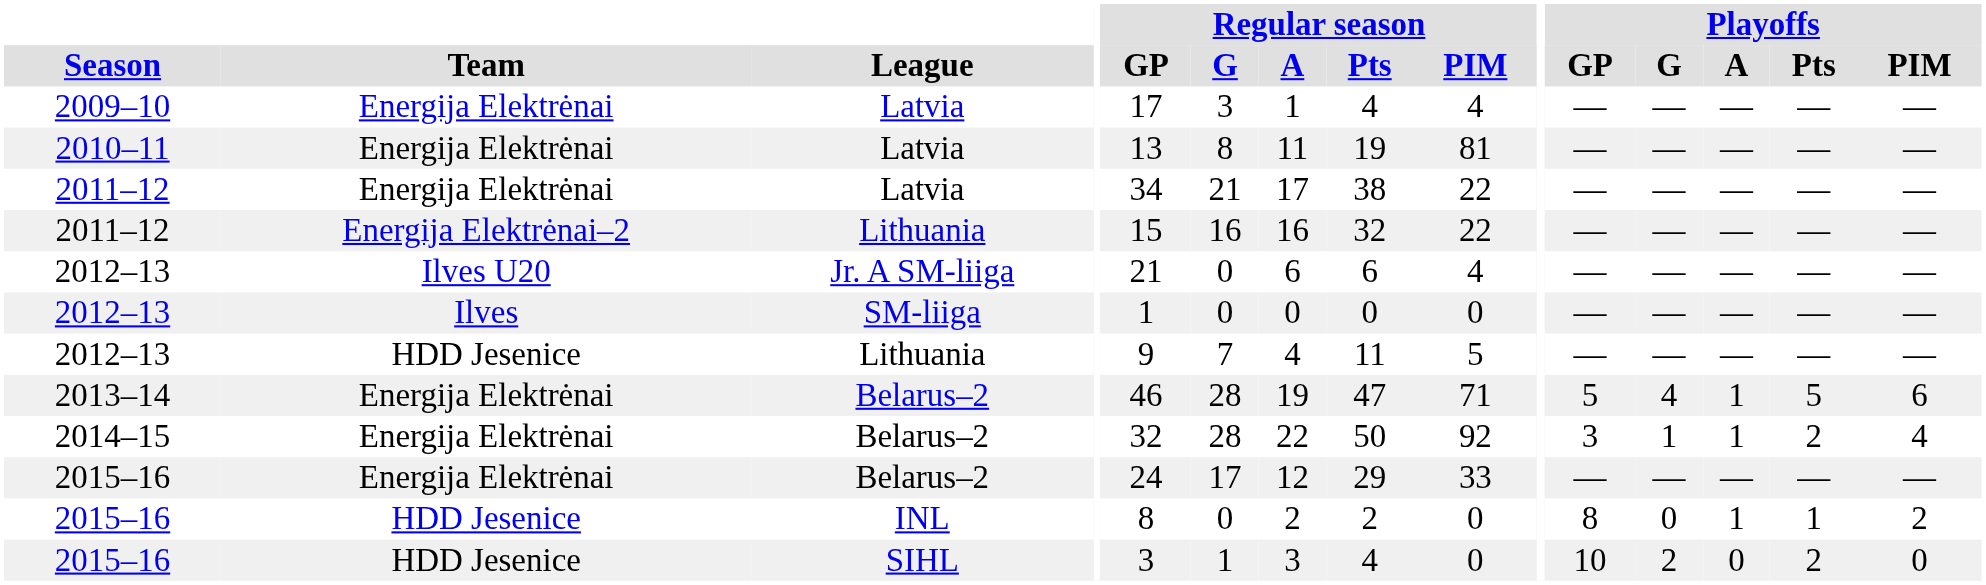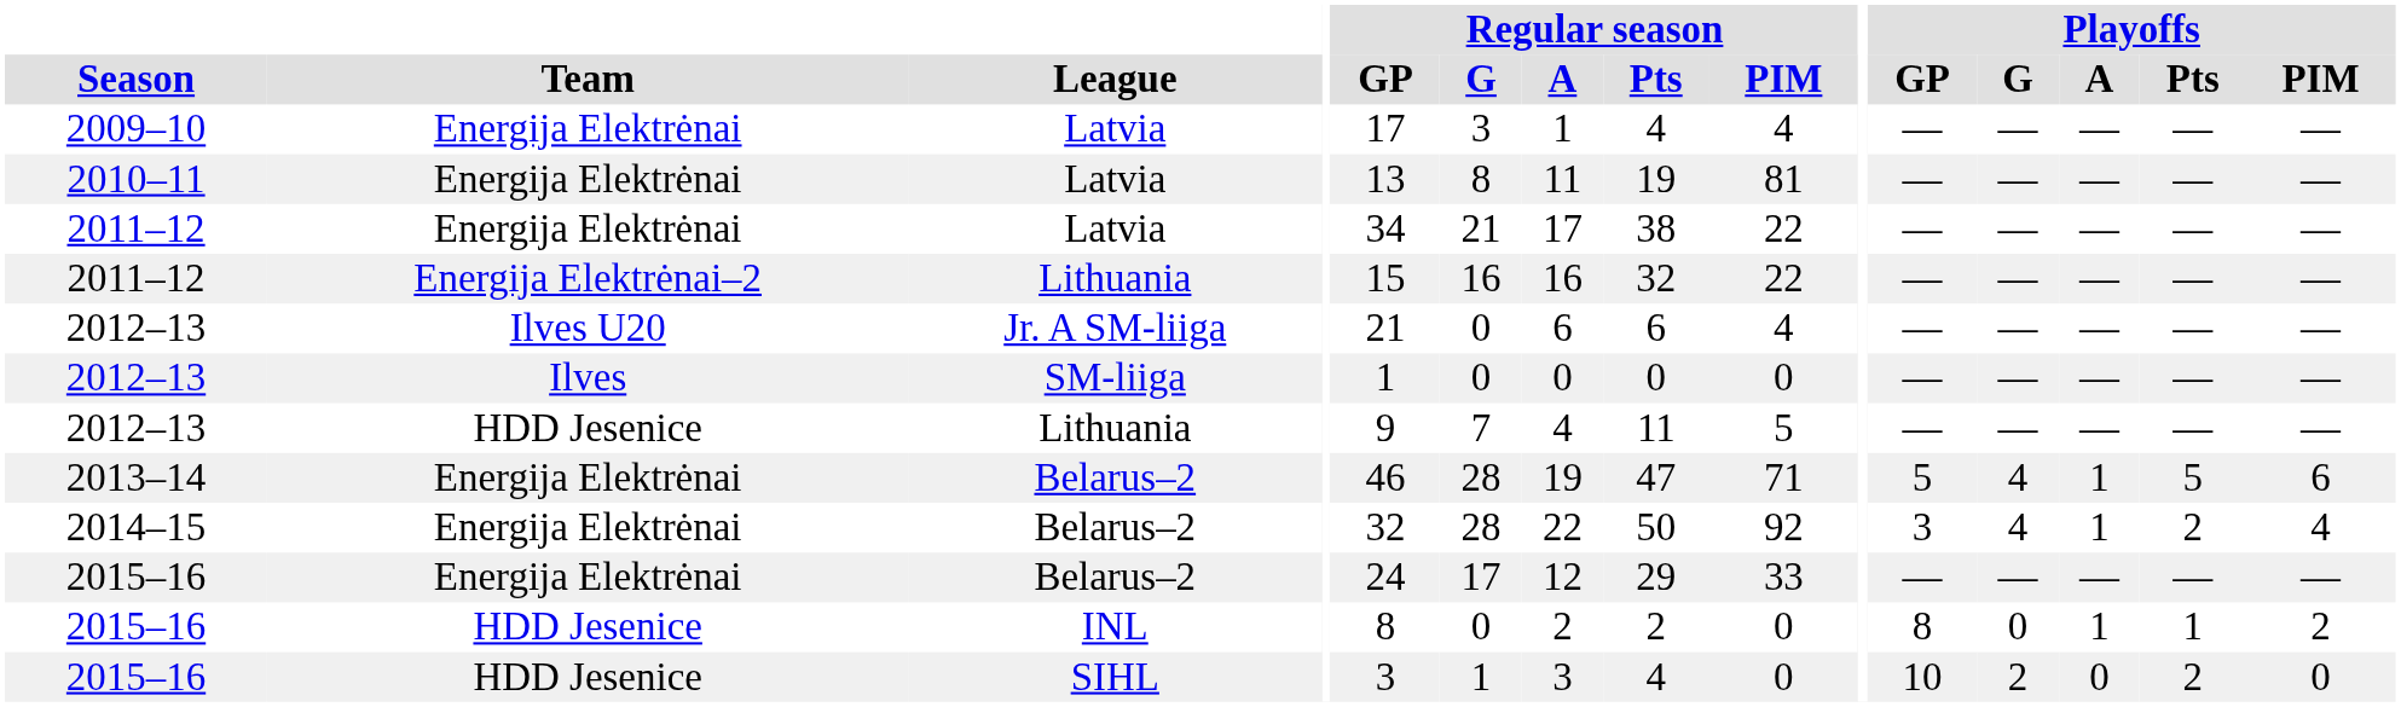2014–15 | Playoffs / G: 1 -> 4
